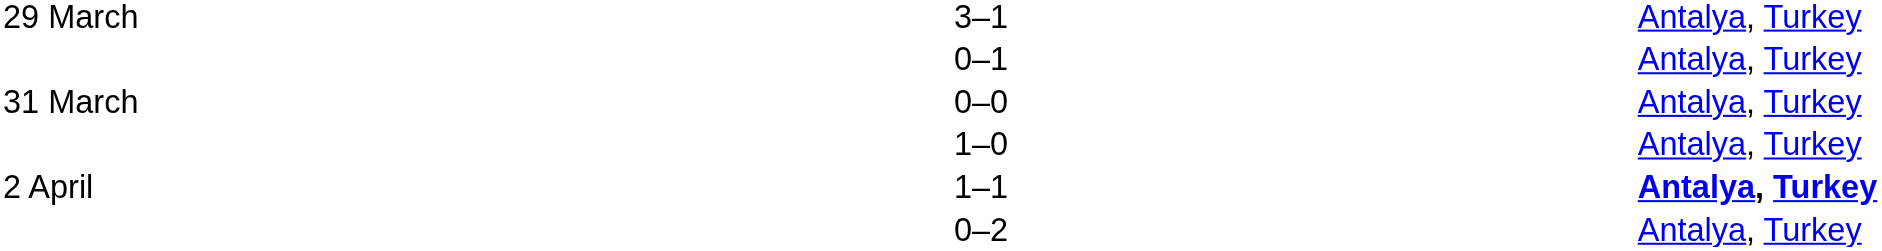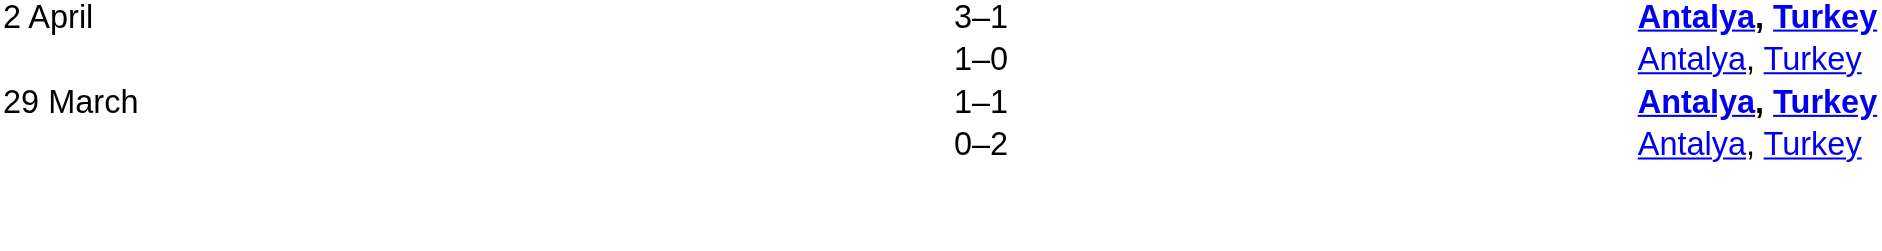3–1 | column 1: 29 March -> 2 April
3–1 | column 5: normal -> bold
- row: 0–1 | Antalya, Turkey
- row: 31 March | 0–0 | Antalya, Turkey
1–1 | column 1: 2 April -> 29 March
